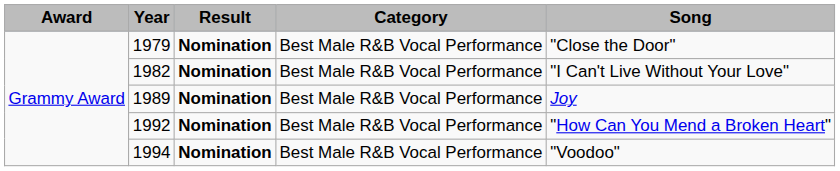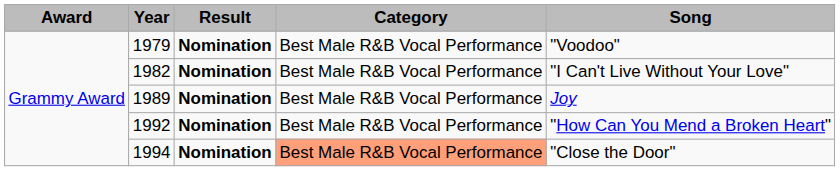1979 | Song: "Close the Door" -> "Voodoo"
1994 | Category: no background -> lightsalmon background
1994 | Song: "Voodoo" -> "Close the Door"
